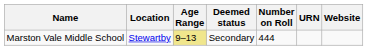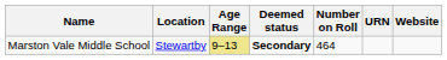Marston Vale Middle School | Deemed status: normal -> bold
Marston Vale Middle School | Number on Roll: 444 -> 464
